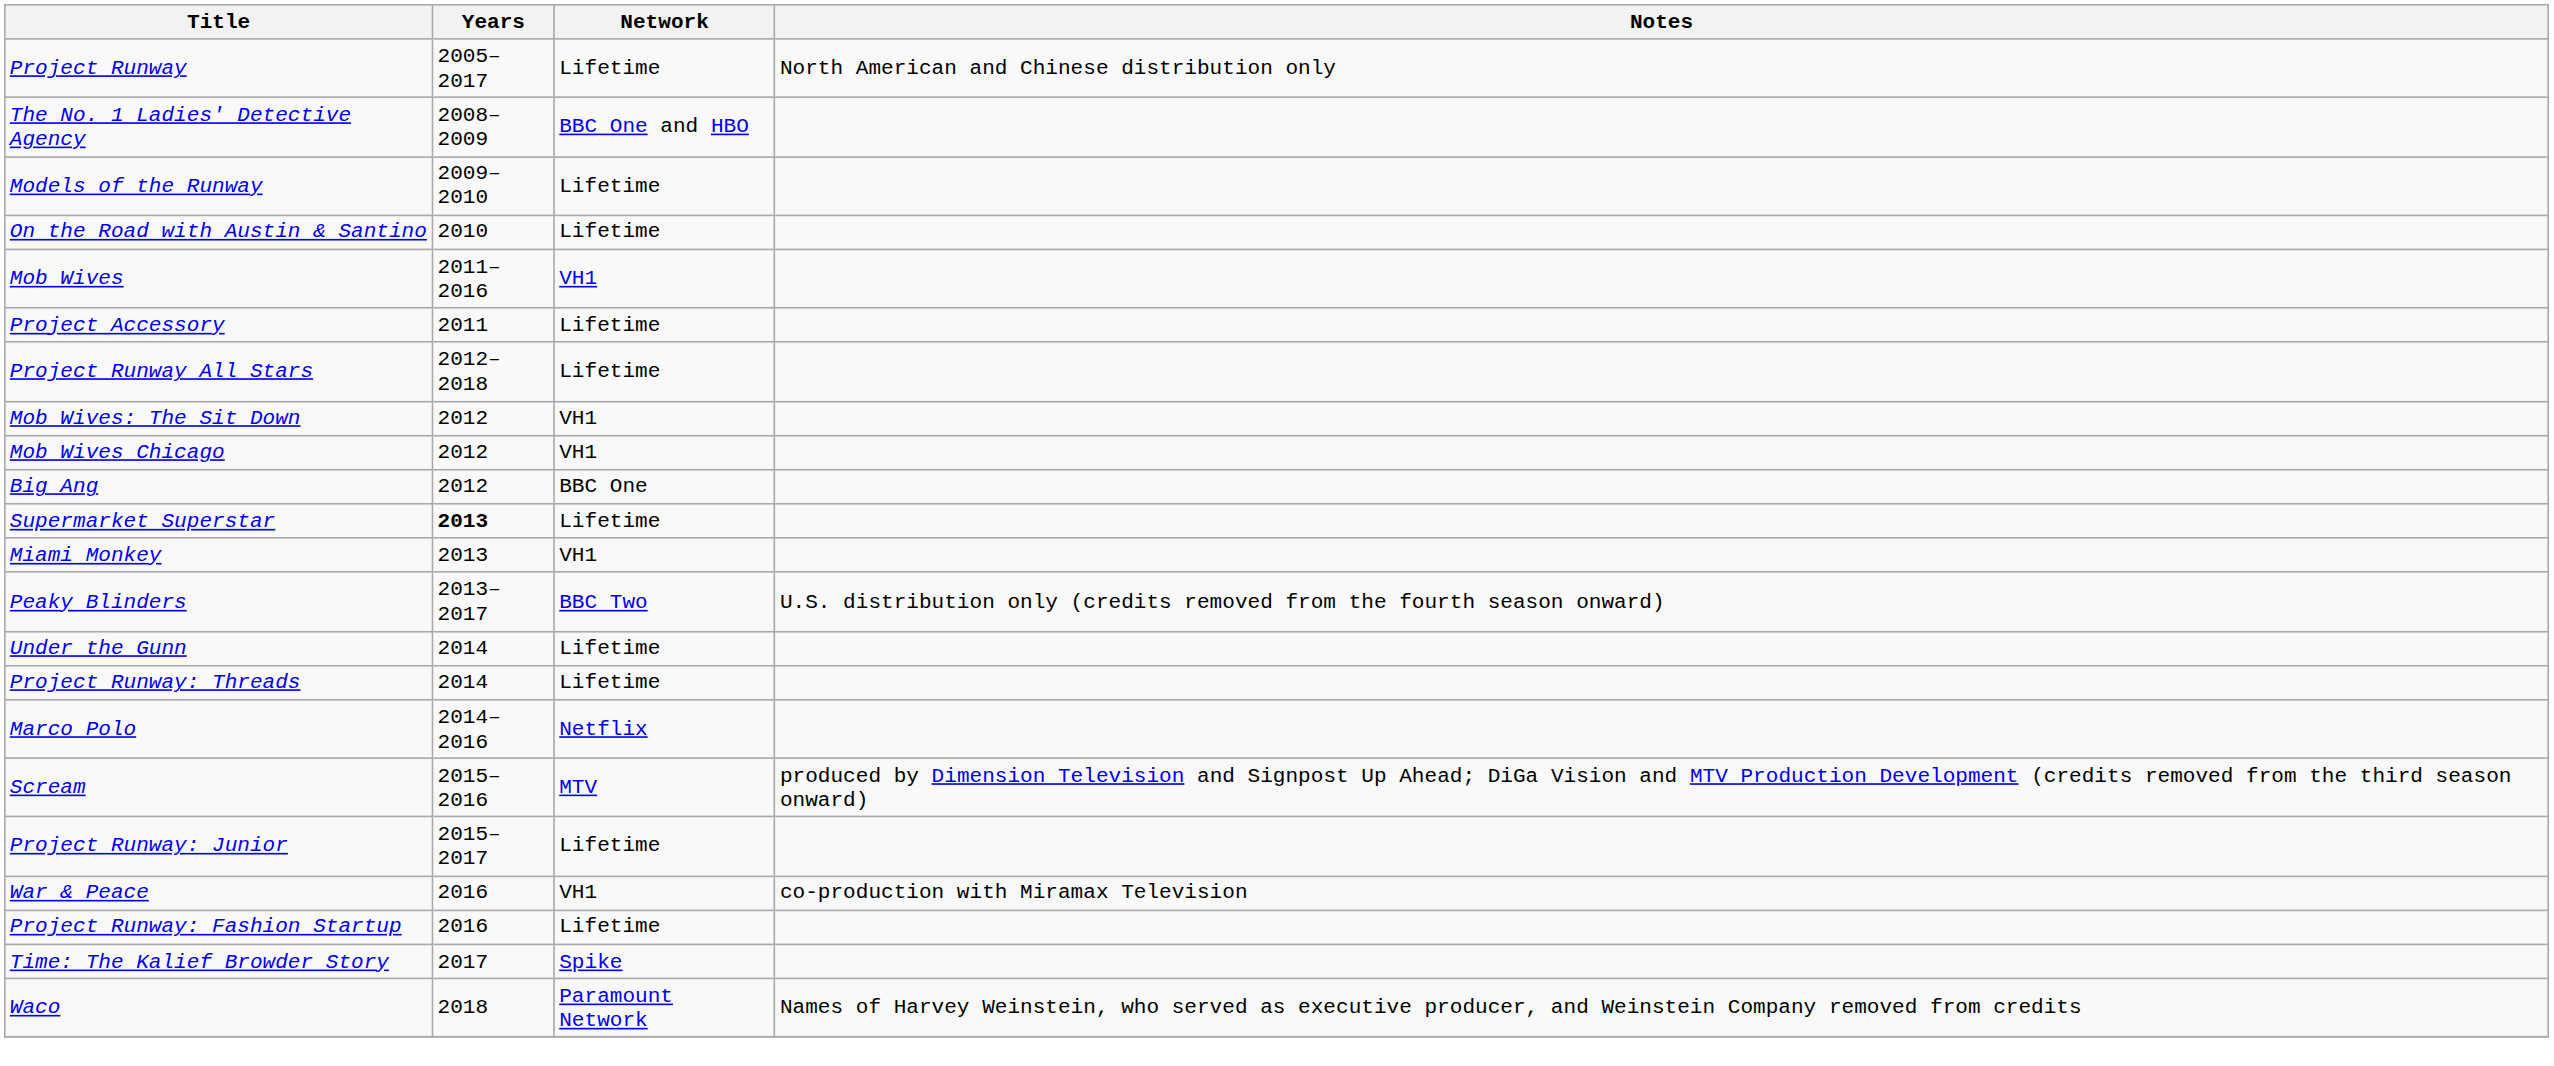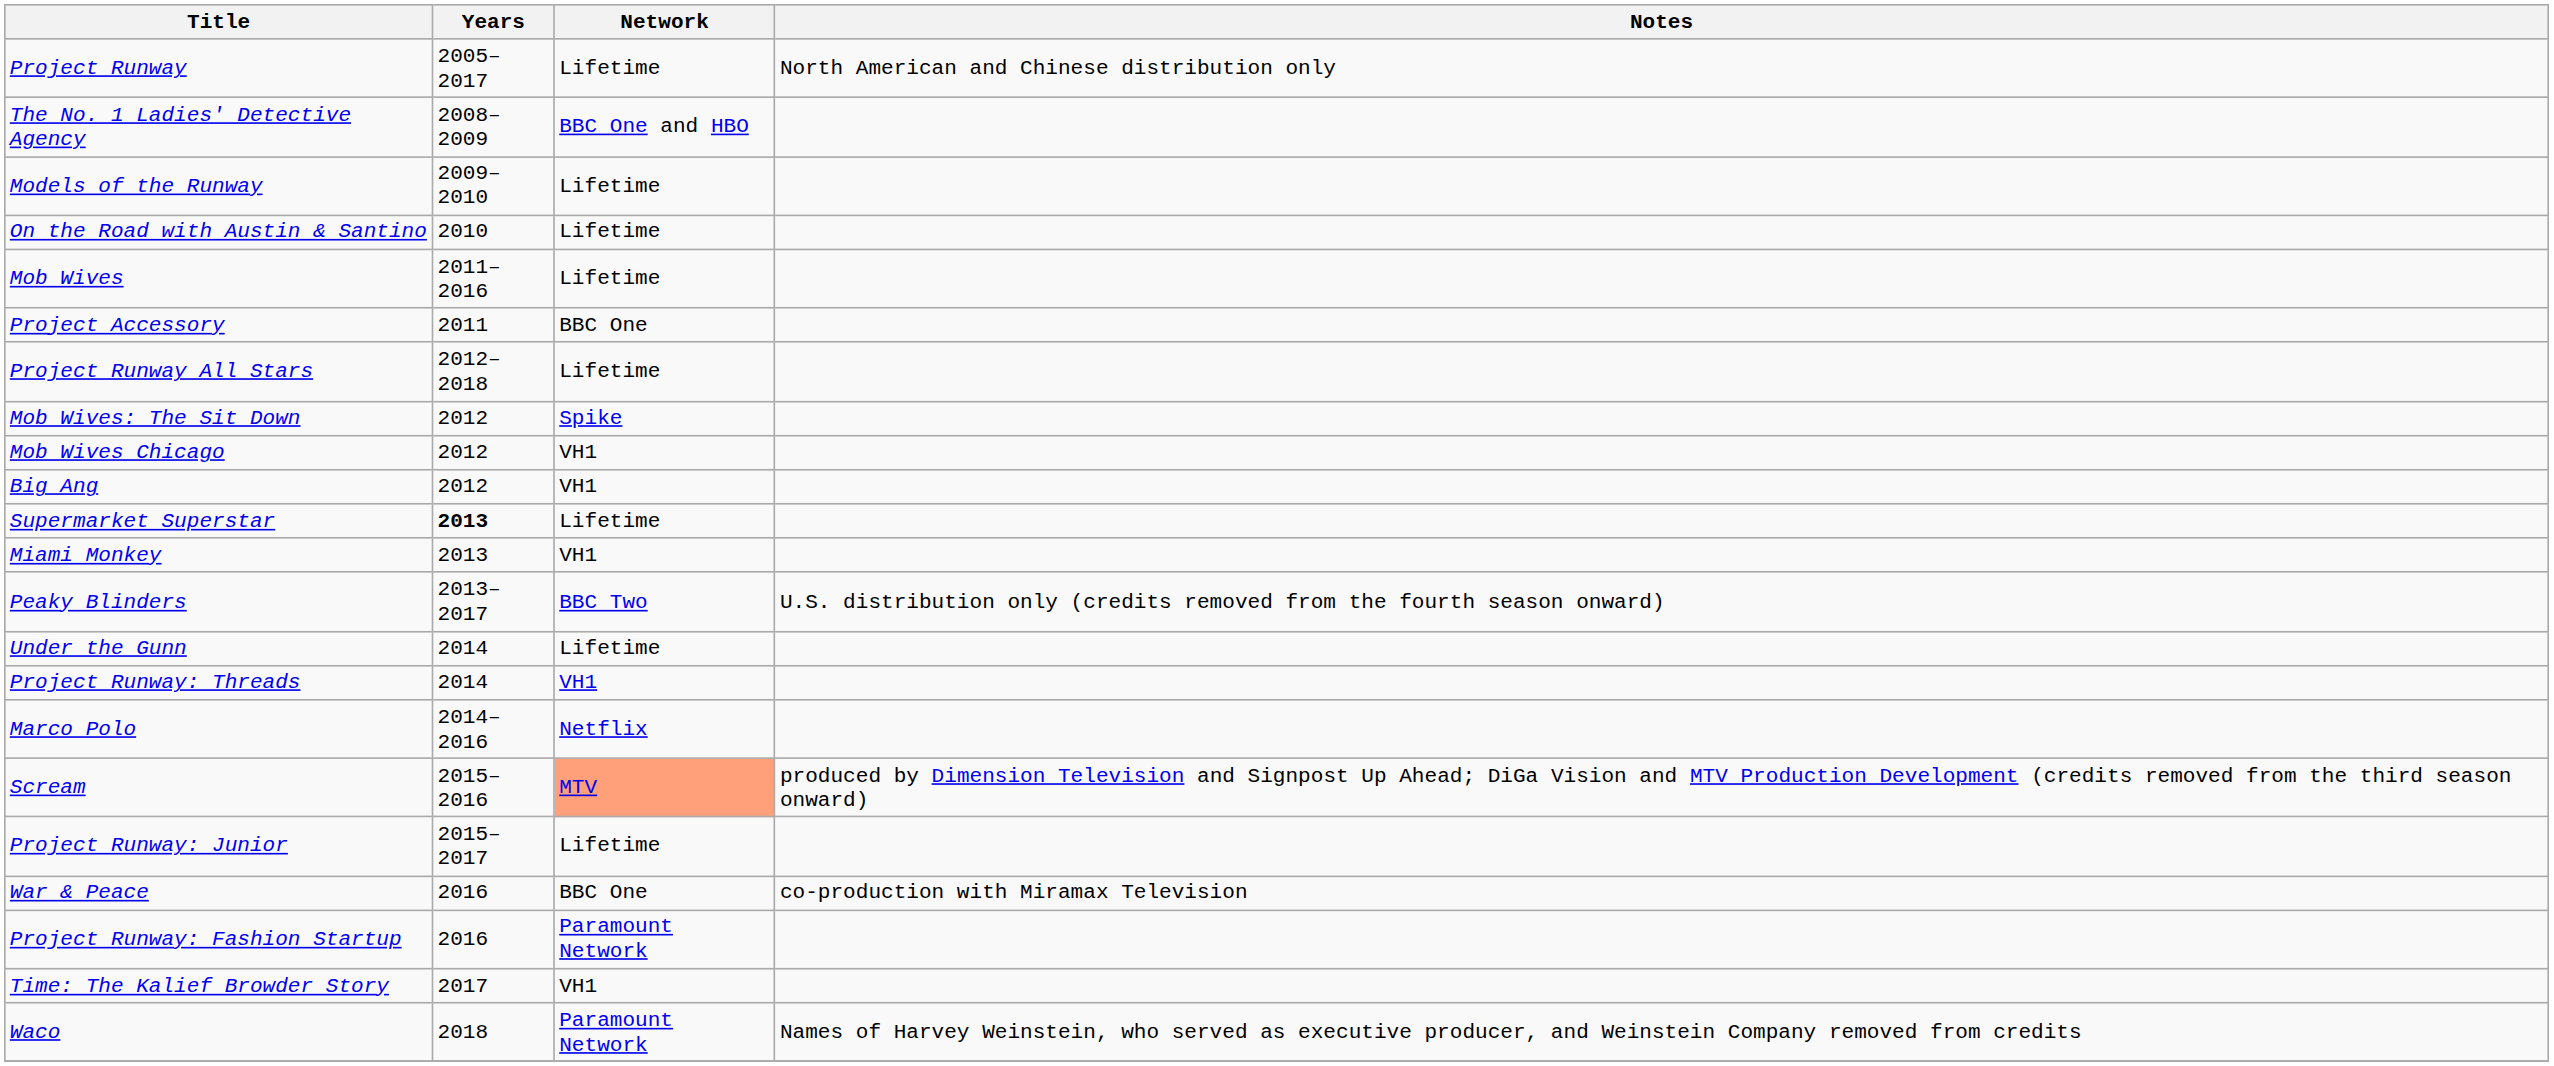Mob Wives | Network: VH1 -> Lifetime
Project Accessory | Network: Lifetime -> BBC One
Mob Wives: The Sit Down | Network: VH1 -> Spike
Big Ang | Network: BBC One -> VH1
Project Runway: Threads | Network: Lifetime -> VH1
Scream | Network: no background -> lightsalmon background
War & Peace | Network: VH1 -> BBC One
Project Runway: Fashion Startup | Network: Lifetime -> Paramount Network
Time: The Kalief Browder Story | Network: Spike -> VH1
